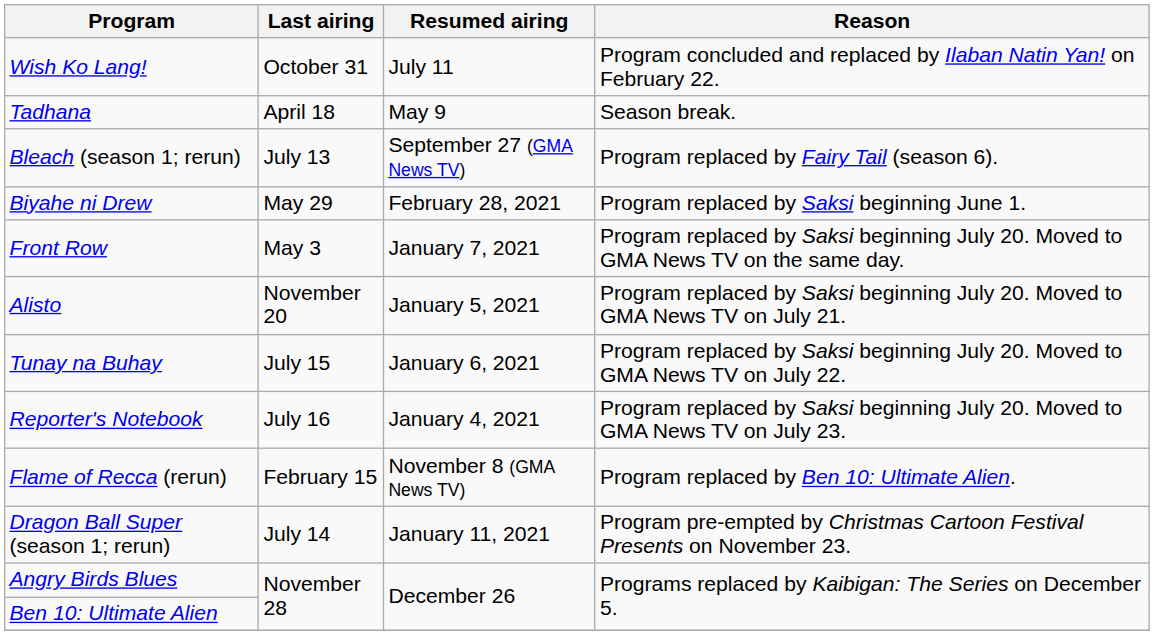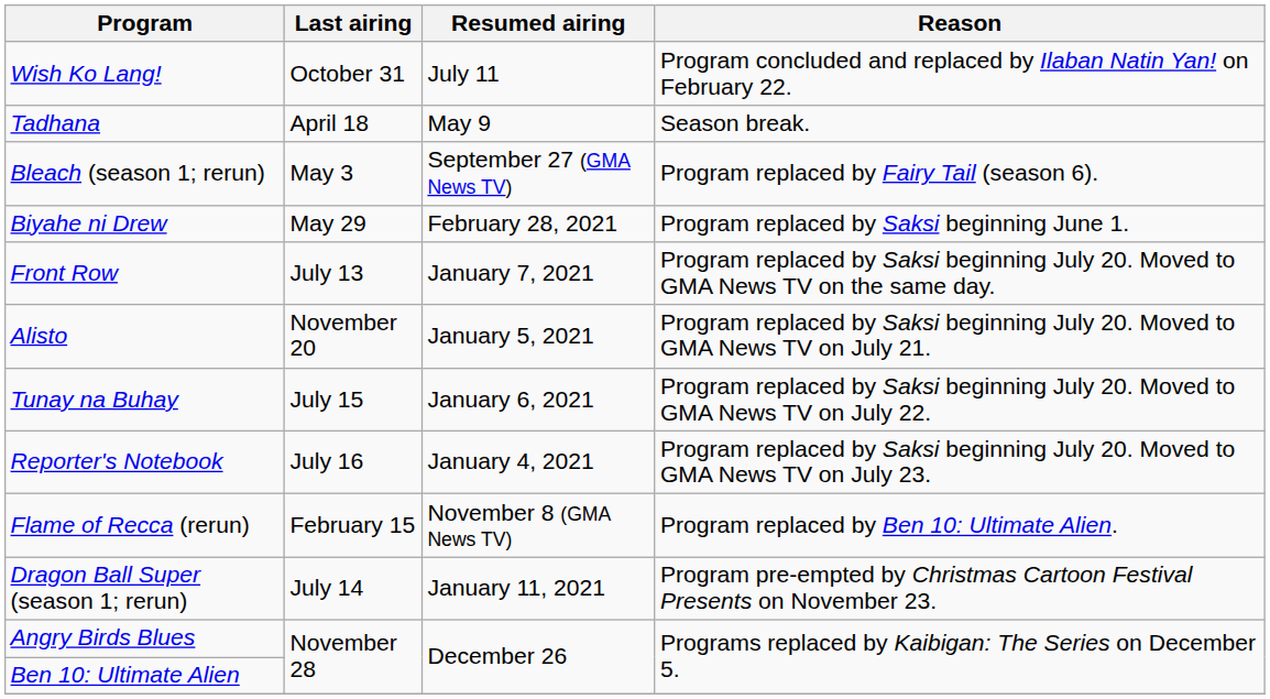Bleach (season 1; rerun) | Last airing: July 13 -> May 3
Front Row | Last airing: May 3 -> July 13
